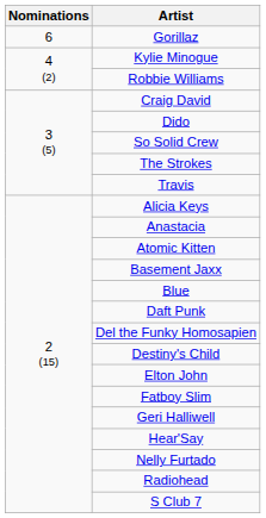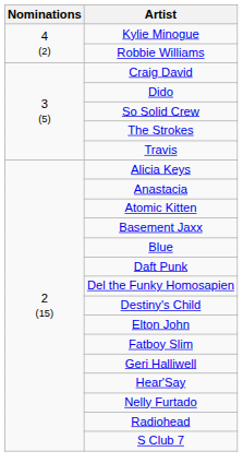- row: 6 | Gorillaz
